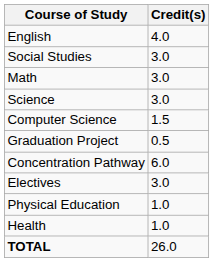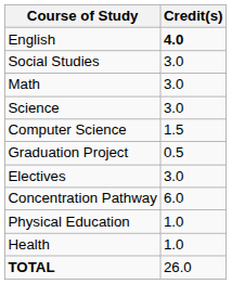English | Credit(s): normal -> bold
rows swapped: Concentration Pathway <-> Electives
